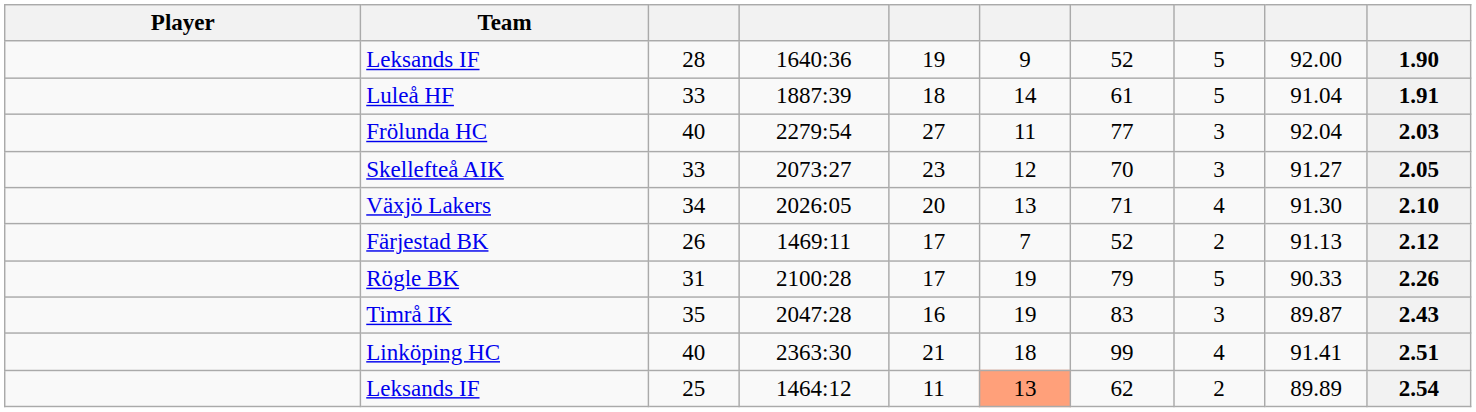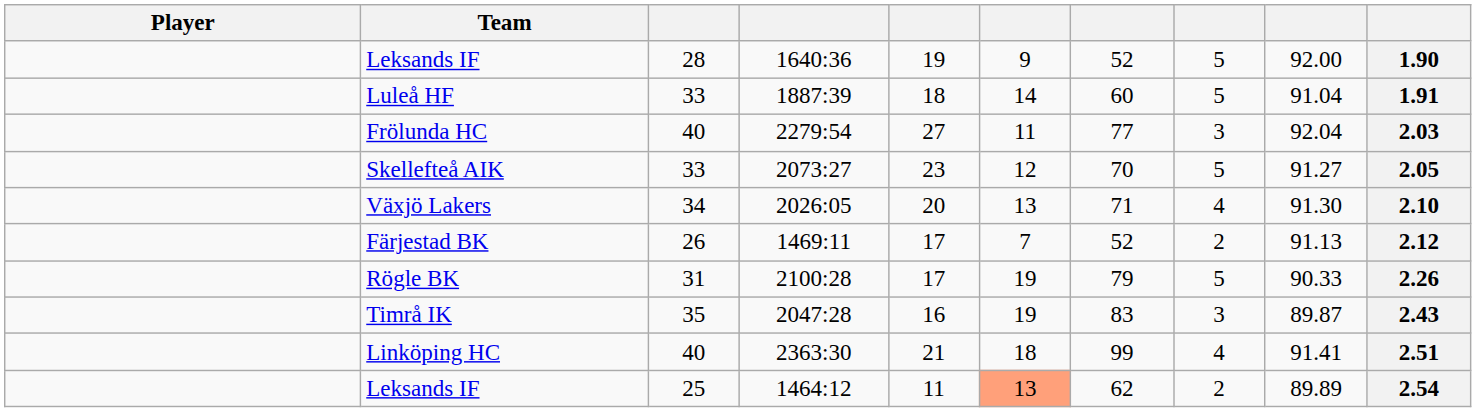Luleå HF | column 7: 61 -> 60
Skellefteå AIK | column 8: 3 -> 5
